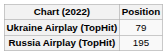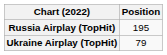rows swapped: Russia Airplay (TopHit) <-> Ukraine Airplay (TopHit)
